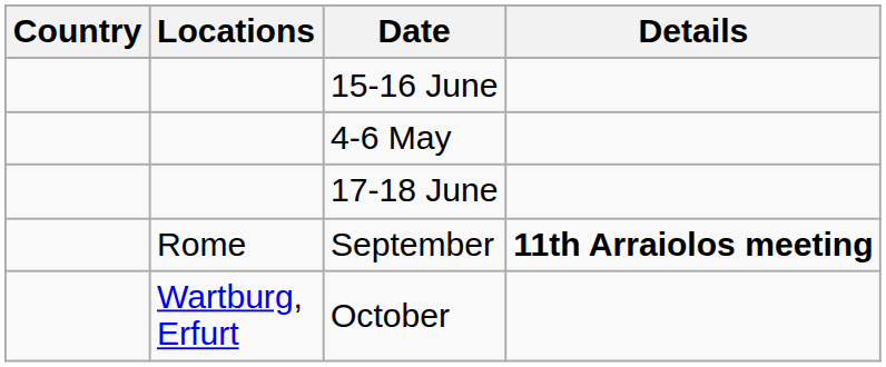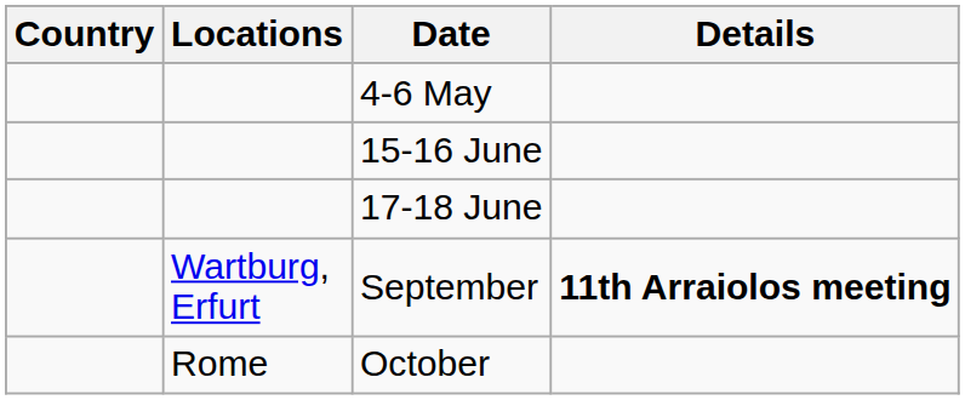rows swapped: 4-6 May <-> 15-16 June
September | Locations: Rome -> Wartburg, Erfurt
October | Locations: Wartburg, Erfurt -> Rome
